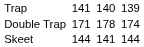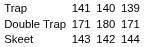Double Trap | column 5: 178 -> 180
Double Trap | column 7: 174 -> 171
Skeet | column 3: 144 -> 143
Skeet | column 5: 141 -> 142
